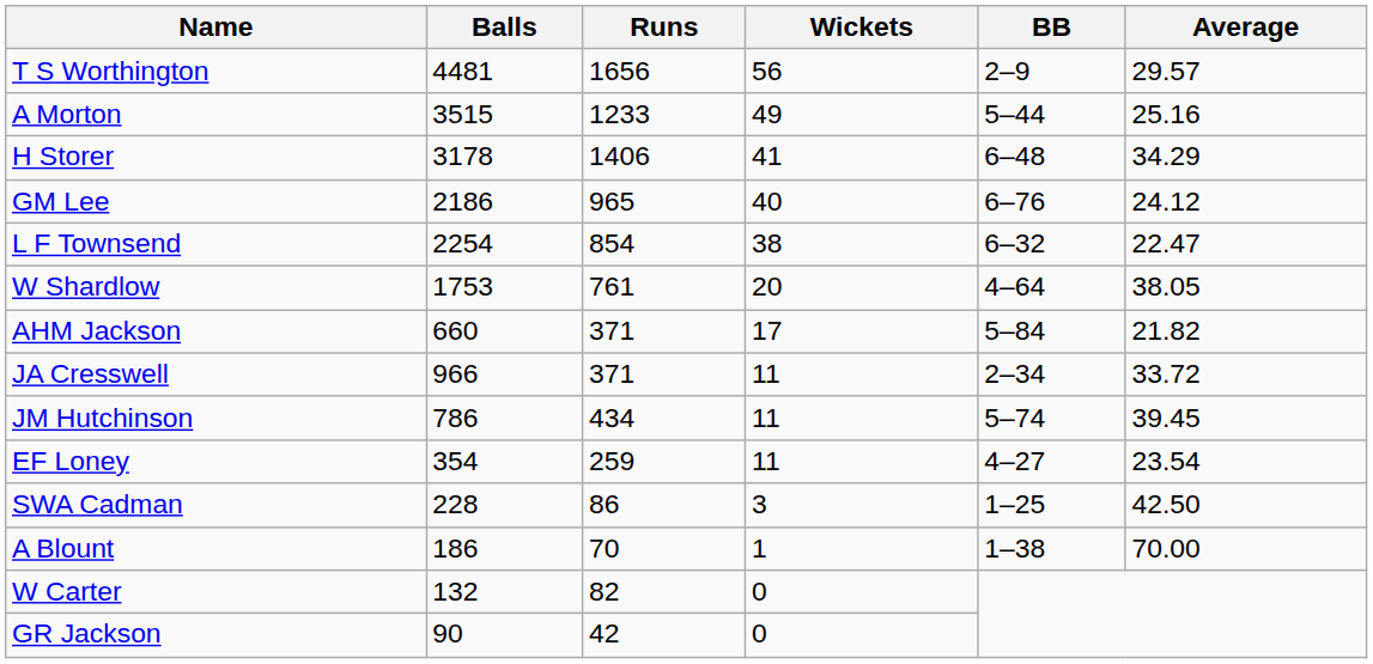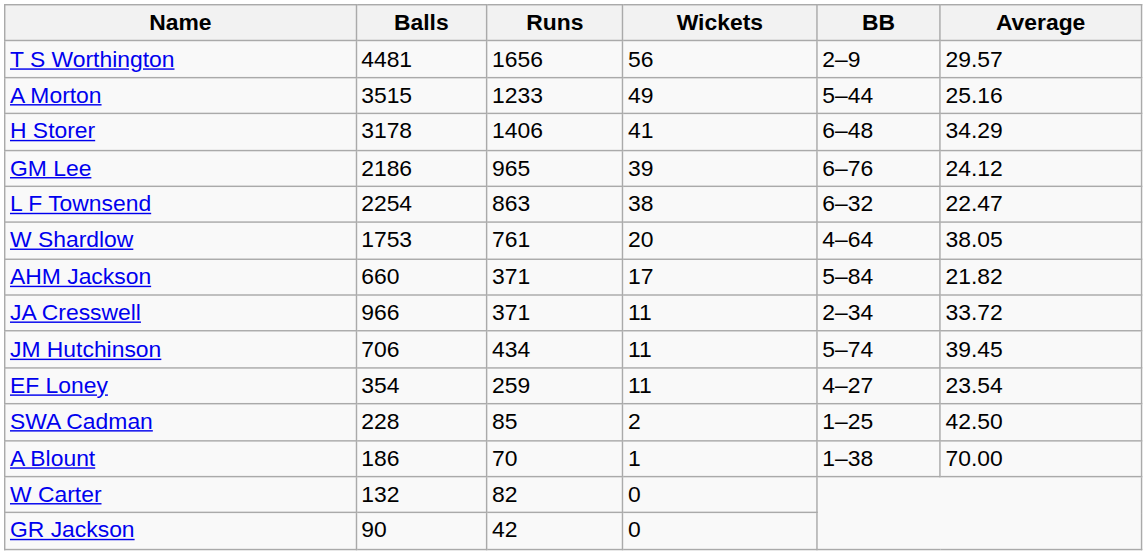GM Lee | Wickets: 40 -> 39
L F Townsend | Runs: 854 -> 863
JM Hutchinson | Balls: 786 -> 706
SWA Cadman | Runs: 86 -> 85
SWA Cadman | Wickets: 3 -> 2
